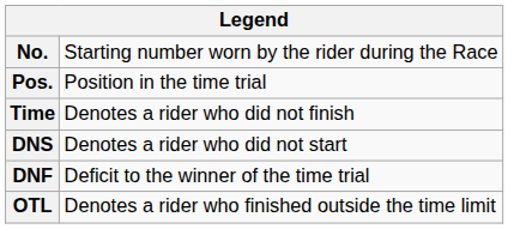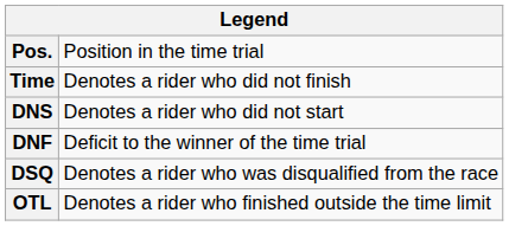- row: No. | Starting number worn by the rider during the Race
+ row: DSQ | Denotes a rider who was disqualified from the race
